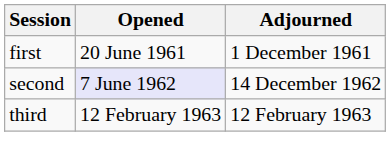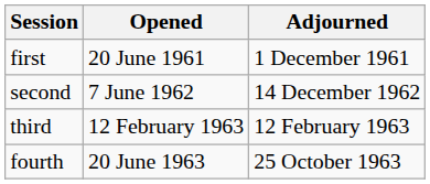second | Opened: lavender background -> no background
+ row: fourth | 20 June 1963 | 25 October 1963
